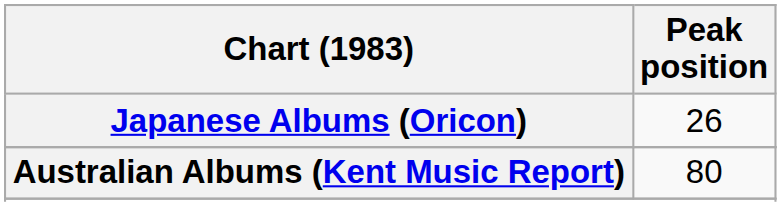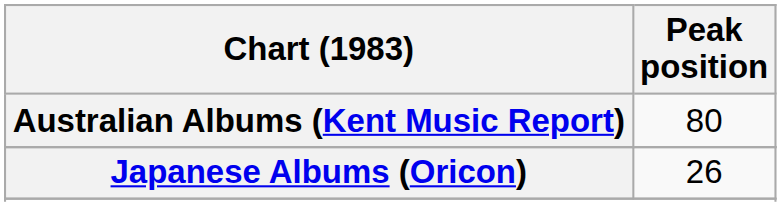rows swapped: Australian Albums (Kent Music Report) <-> Japanese Albums (Oricon)
